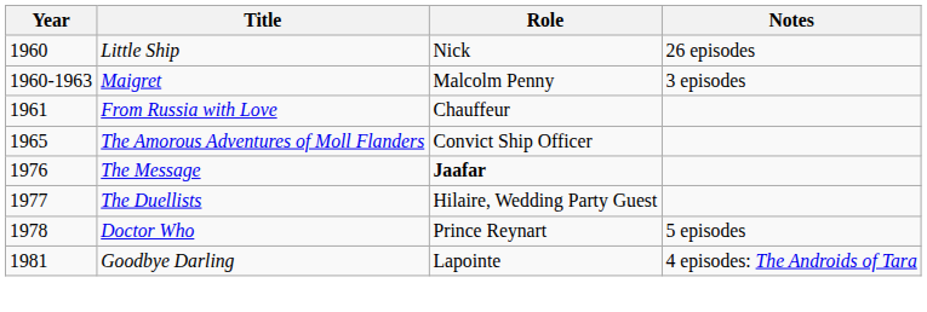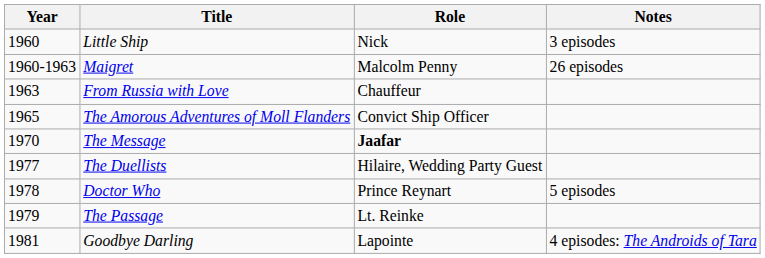Little Ship | Notes: 26 episodes -> 3 episodes
Maigret | Notes: 3 episodes -> 26 episodes
From Russia with Love | Year: 1961 -> 1963
The Message | Year: 1976 -> 1970
+ row: 1979 | The Passage | Lt. Reinke
